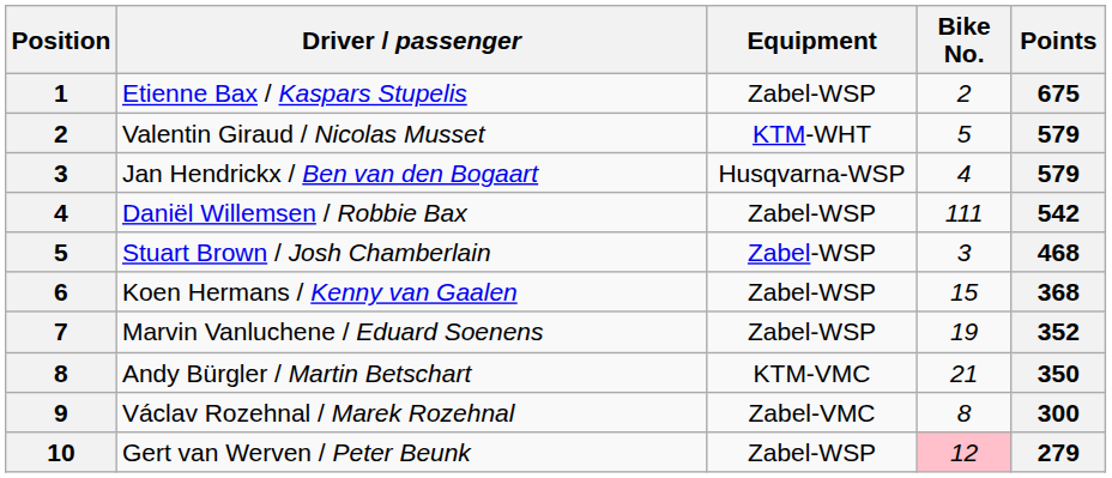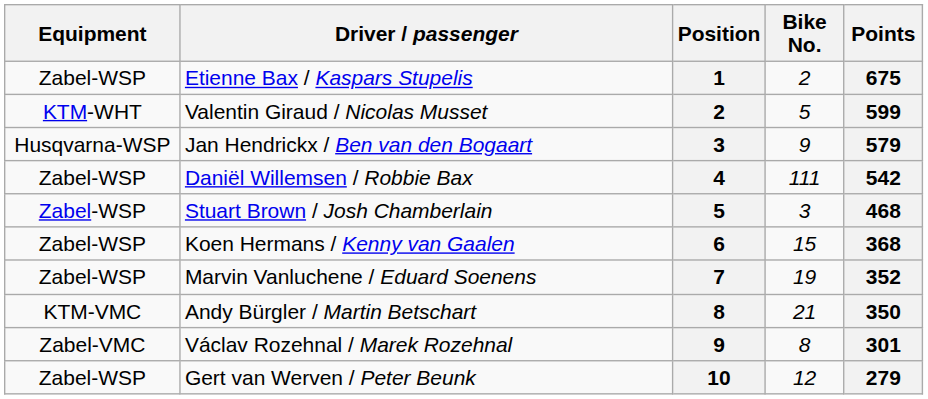columns swapped: Position <-> Equipment
Valentin Giraud / Nicolas Musset | Points: 579 -> 599
Jan Hendrickx / Ben van den Bogaart | Bike No.: 4 -> 9
Václav Rozehnal / Marek Rozehnal | Points: 300 -> 301
Gert van Werven / Peter Beunk | Bike No.: pink background -> no background
